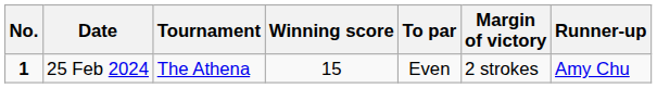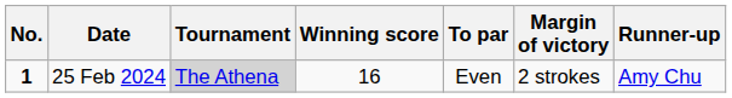25 Feb 2024 | Tournament: no background -> lightgrey background
25 Feb 2024 | Winning score: 15 -> 16
